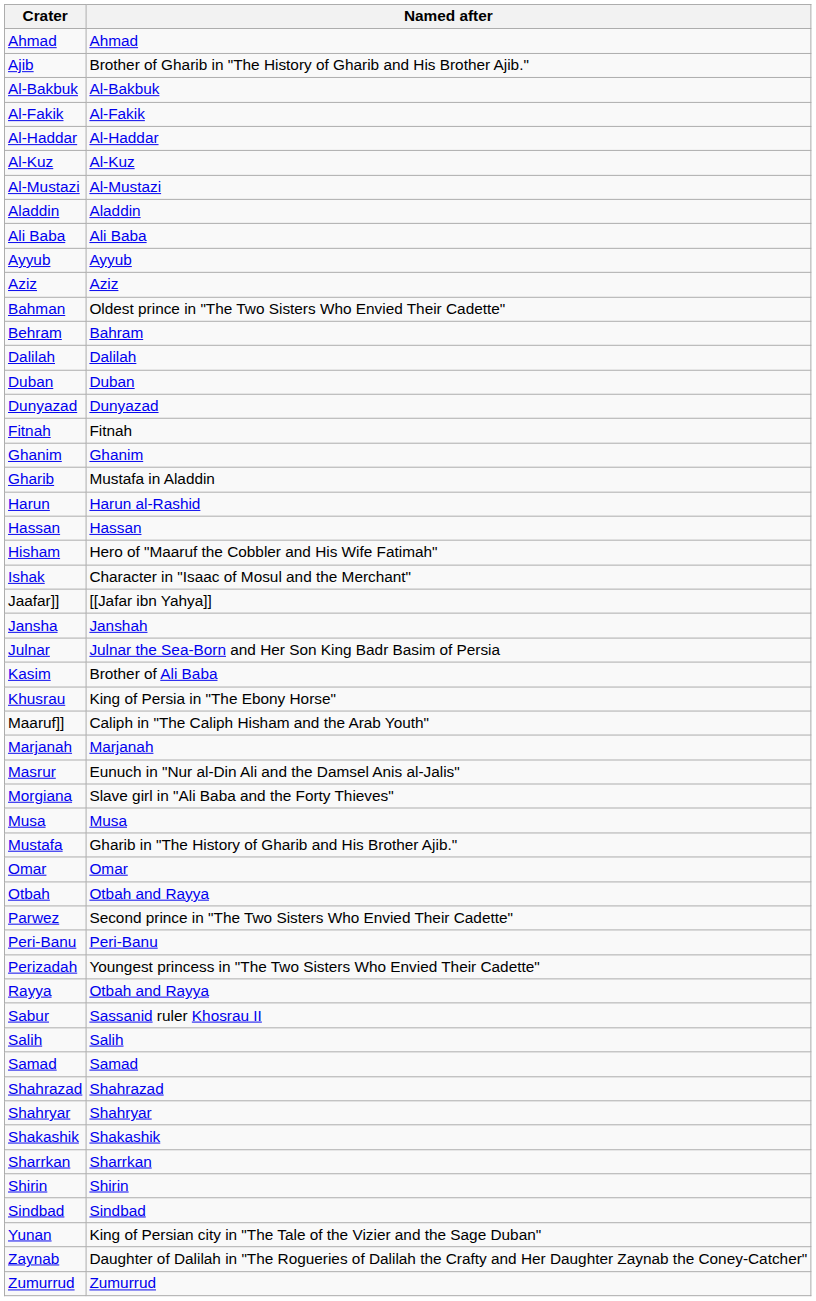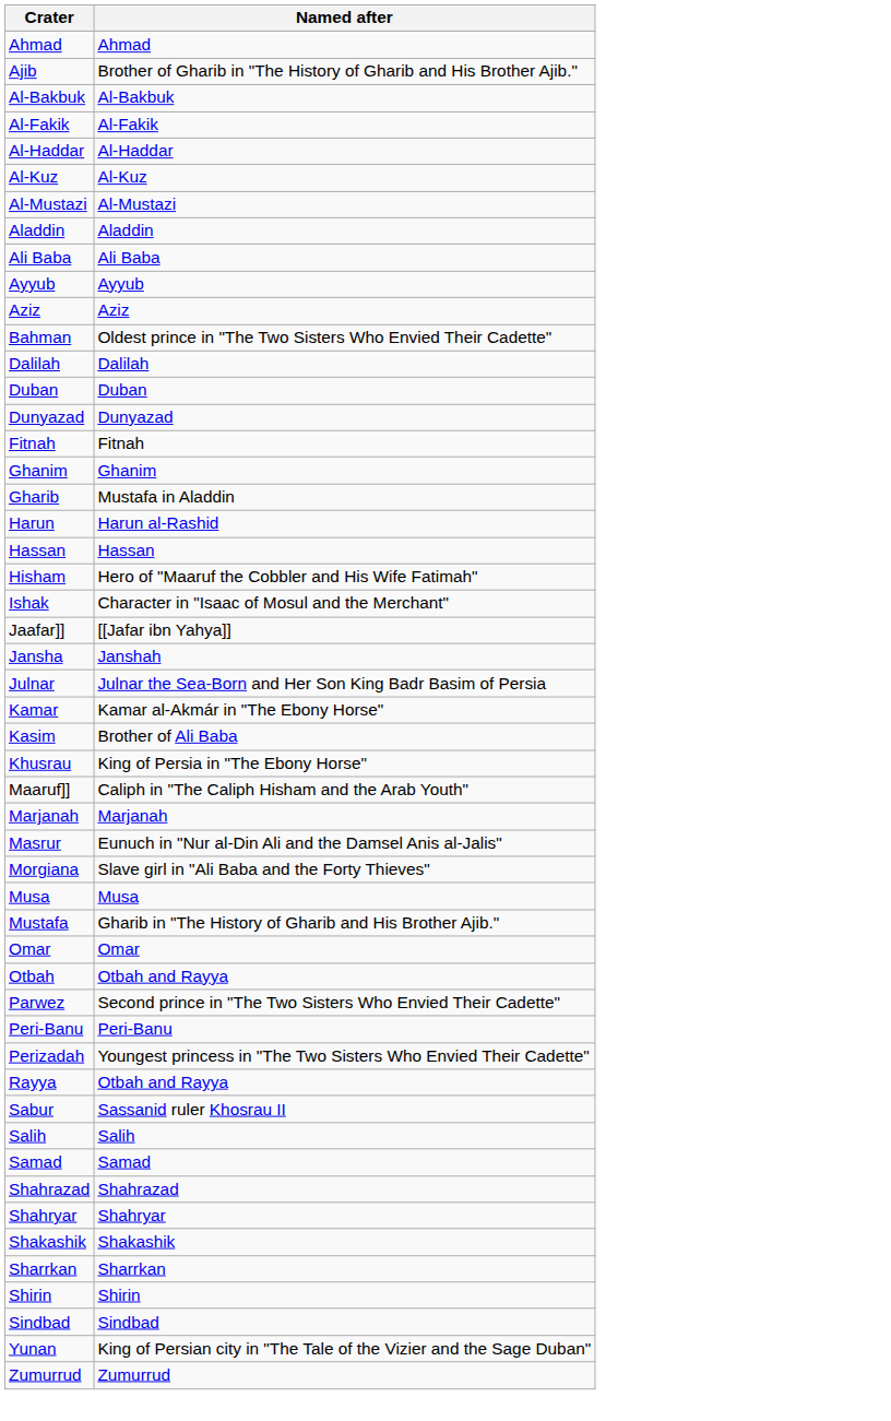- row: Behram | Bahram
+ row: Kamar | Kamar al-Akmár in "The Ebony Horse"
- row: Zaynab | Daughter of Dalilah in "The Rogueries of Dalilah the Crafty and Her Daughter Zaynab the Coney-Catcher"
